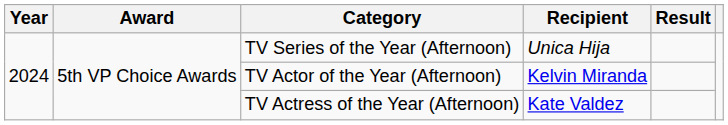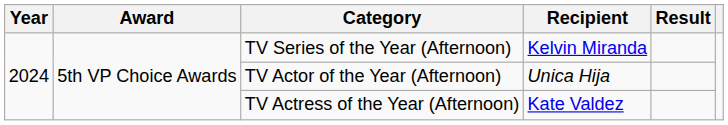TV Series of the Year (Afternoon) | Recipient: Unica Hija -> Kelvin Miranda
TV Actor of the Year (Afternoon) | Recipient: Kelvin Miranda -> Unica Hija
